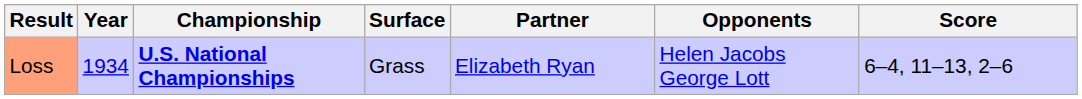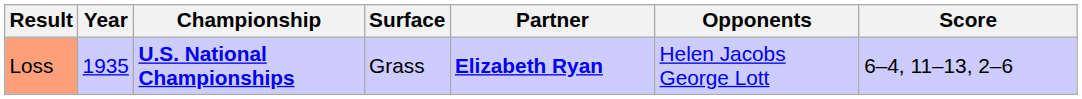Loss | Year: 1934 -> 1935
Loss | Partner: normal -> bold
